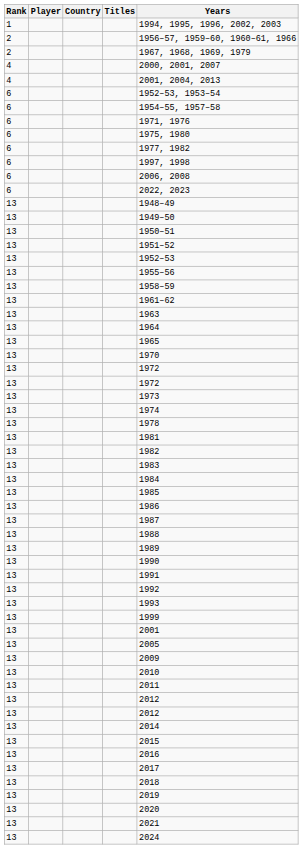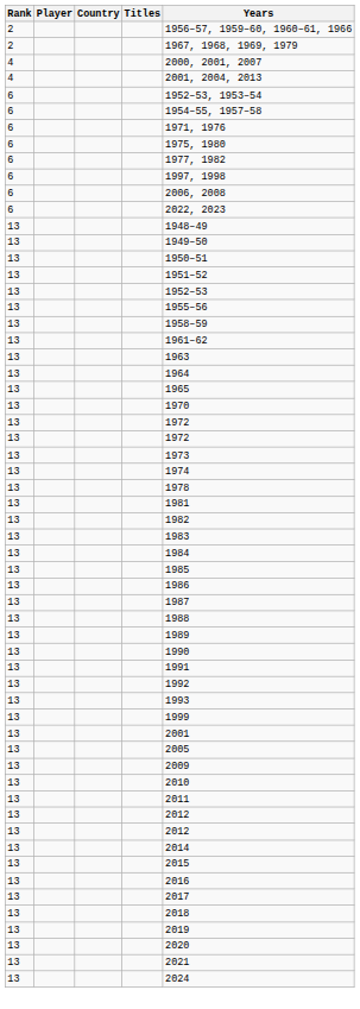- row: 1 | 1994, 1995, 1996, 2002, 2003
